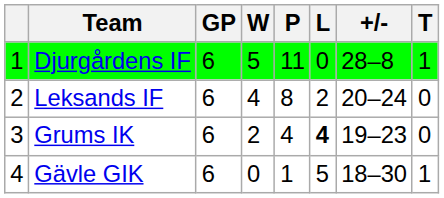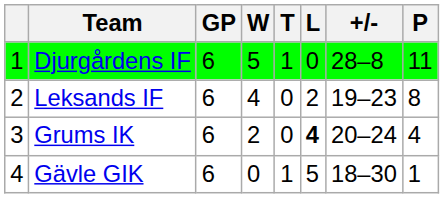columns swapped: T <-> P
Leksands IF | +/-: 20–24 -> 19–23
Grums IK | +/-: 19–23 -> 20–24
